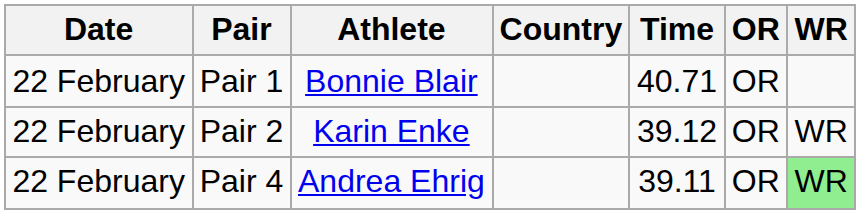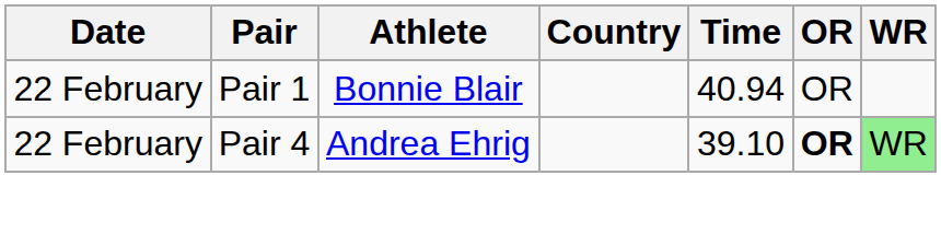Pair 1 | Time: 40.71 -> 40.94
- row: 22 February | Pair 2 | Karin Enke | 39.12 | OR | WR
Pair 4 | Time: 39.11 -> 39.10
Pair 4 | OR: normal -> bold
